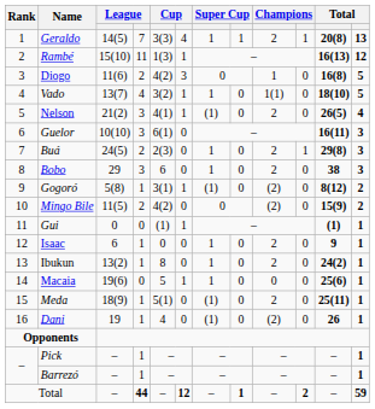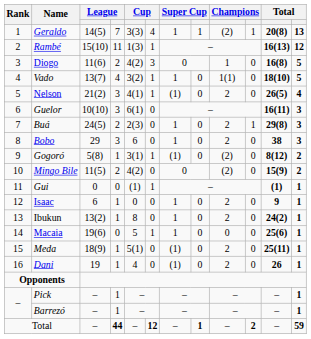Geraldo | column 9: 2 -> (2)
Dani | column 9: (2) -> 2
